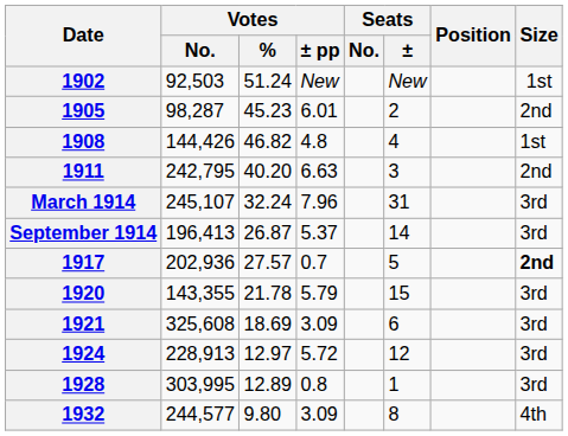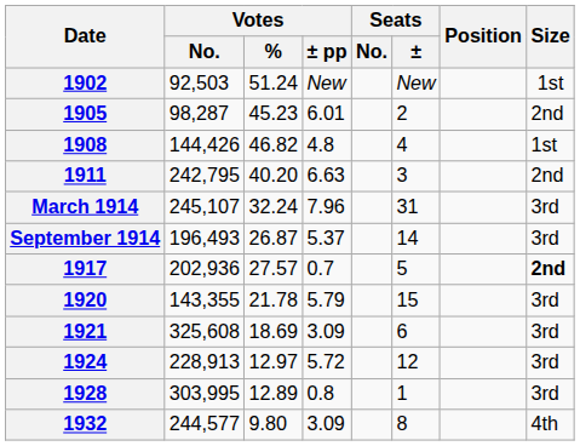September 1914 | Votes / No.: 196,413 -> 196,493
